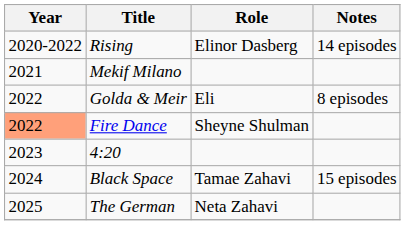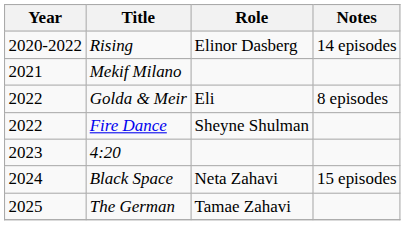Fire Dance | Year: lightsalmon background -> no background
Black Space | Role: Tamae Zahavi -> Neta Zahavi
The German | Role: Neta Zahavi -> Tamae Zahavi
